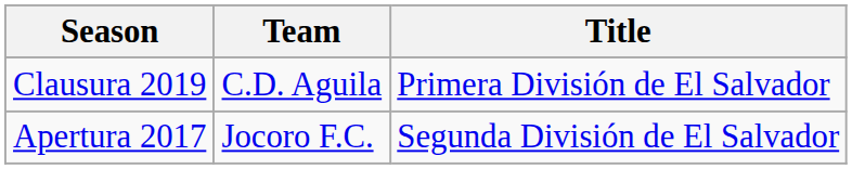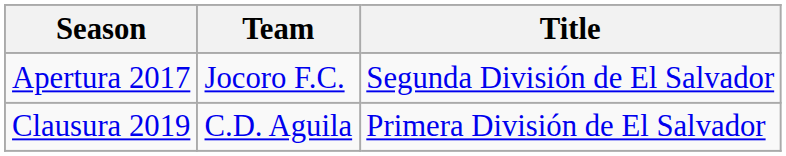rows swapped: Apertura 2017 <-> Clausura 2019
